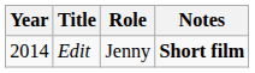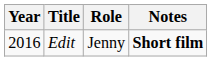Edit | Year: 2014 -> 2016
